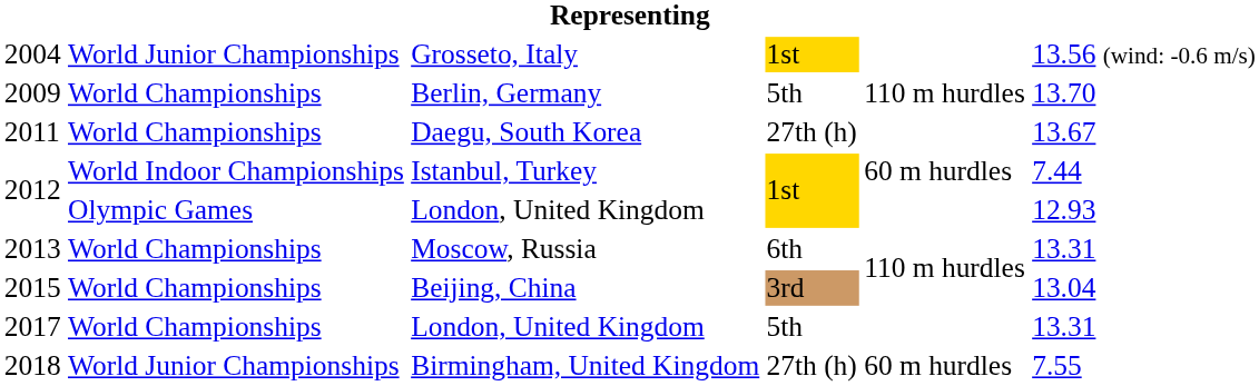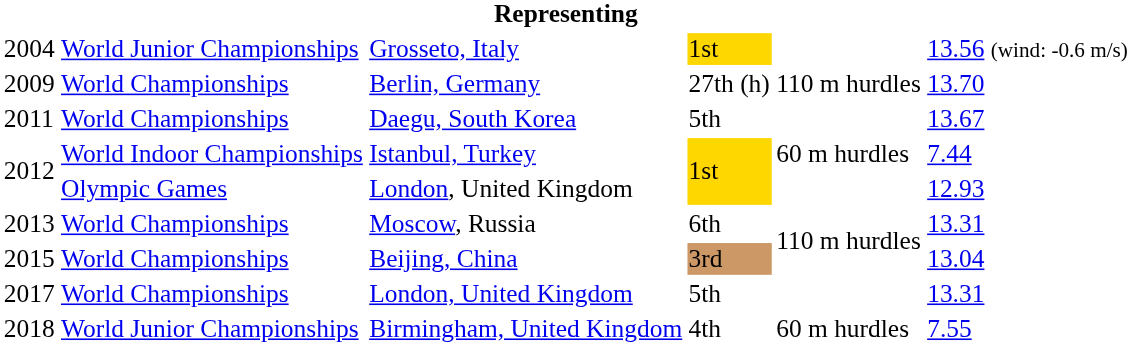2009 | column 4: 5th -> 27th (h)
2011 | column 4: 27th (h) -> 5th
2018 | column 4: 27th (h) -> 4th
